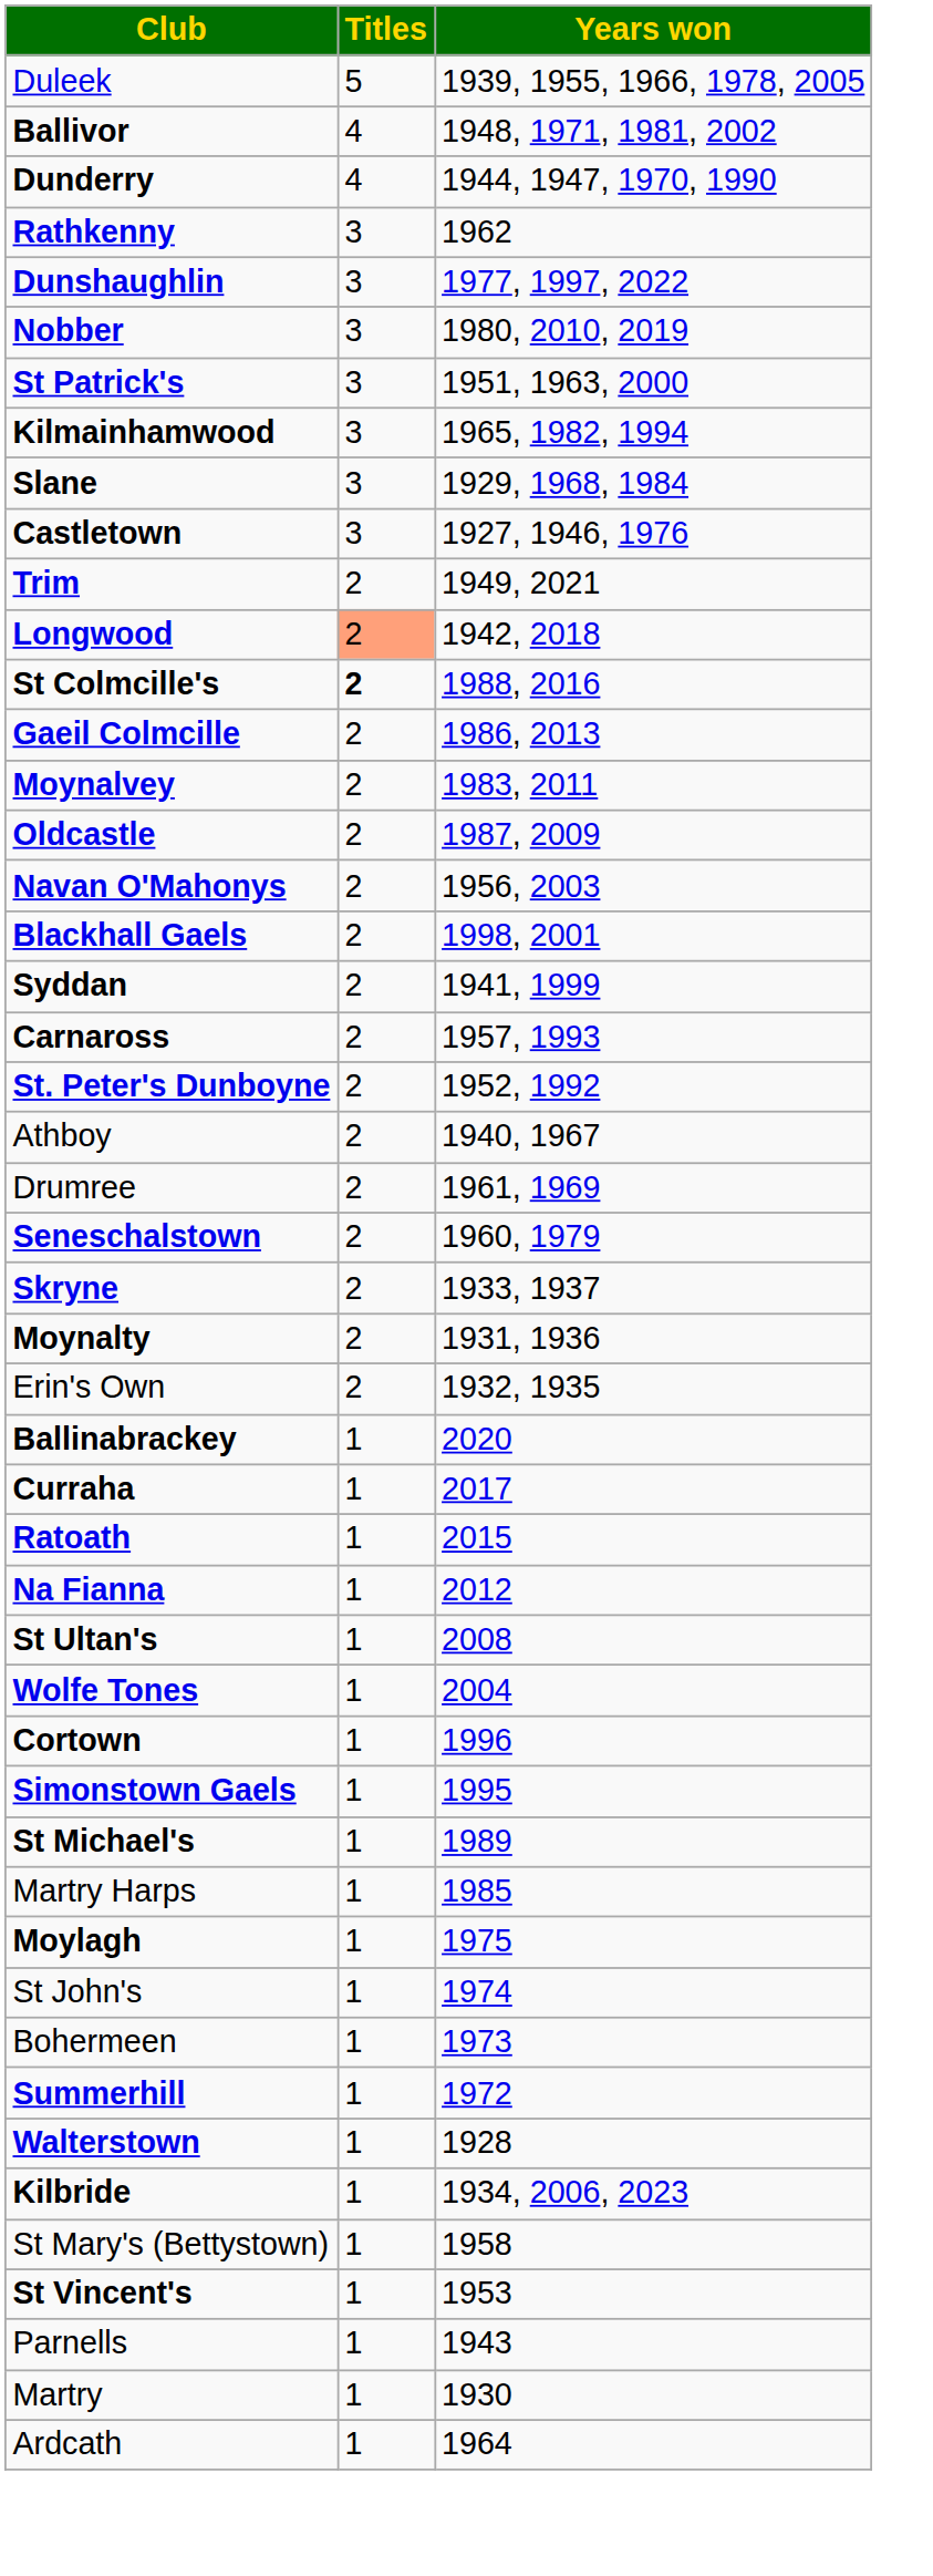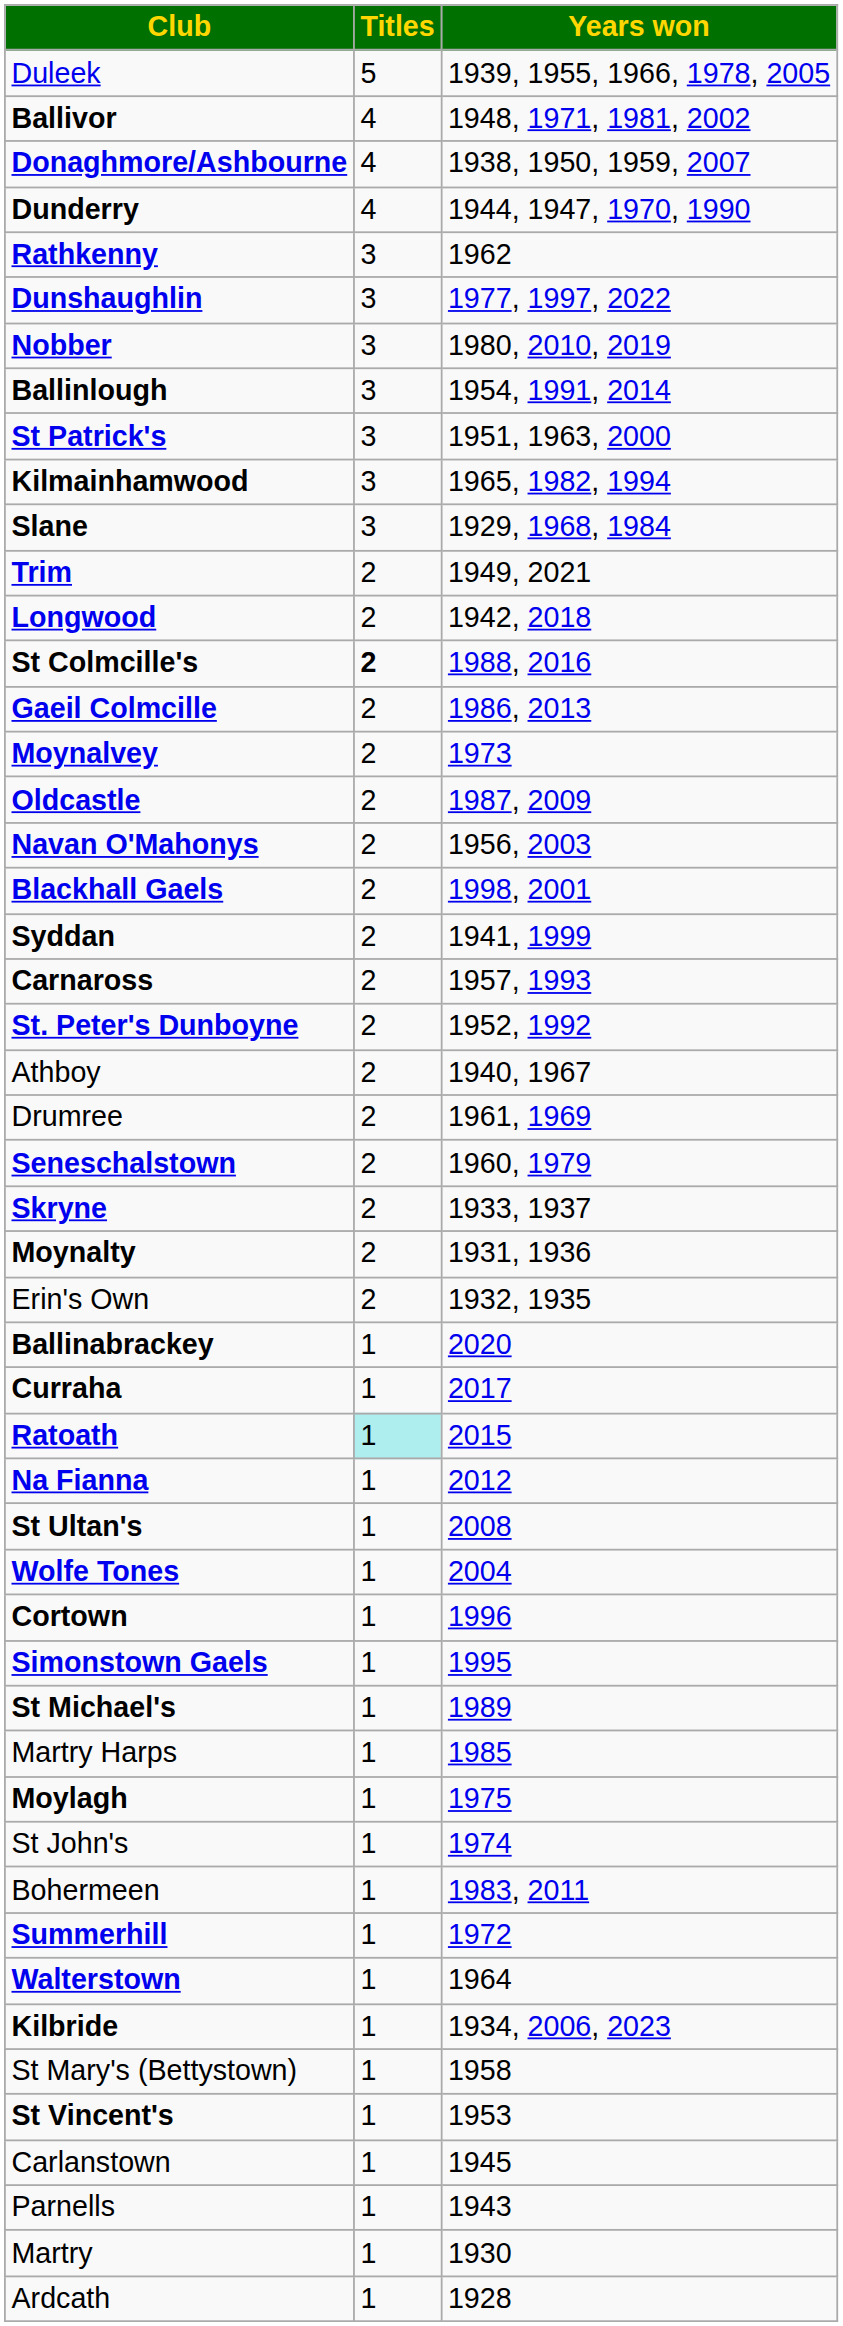+ row: Donaghmore/Ashbourne | 4 | 1938, 1950, 1959, 2007
+ row: Ballinlough | 3 | 1954, 1991, 2014
- row: Castletown | 3 | 1927, 1946, 1976
Longwood | Titles: lightsalmon background -> no background
Moynalvey | Years won: 1983, 2011 -> 1973
Ratoath | Titles: no background -> paleturquoise background
Bohermeen | Years won: 1973 -> 1983, 2011
Walterstown | Years won: 1928 -> 1964
+ row: Carlanstown | 1 | 1945
Ardcath | Years won: 1964 -> 1928
